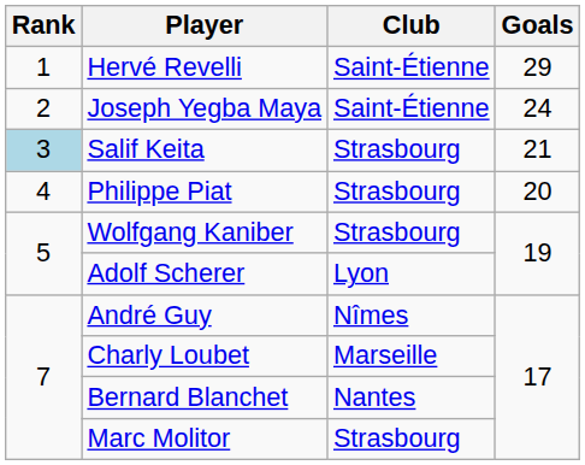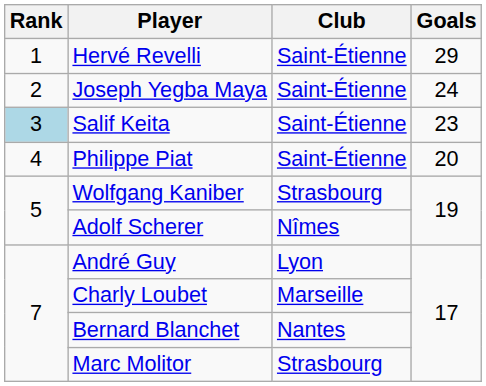Salif Keita | Club: Strasbourg -> Saint-Étienne
Salif Keita | Goals: 21 -> 23
Philippe Piat | Club: Strasbourg -> Saint-Étienne
Adolf Scherer | Club: Lyon -> Nîmes
André Guy | Club: Nîmes -> Lyon
